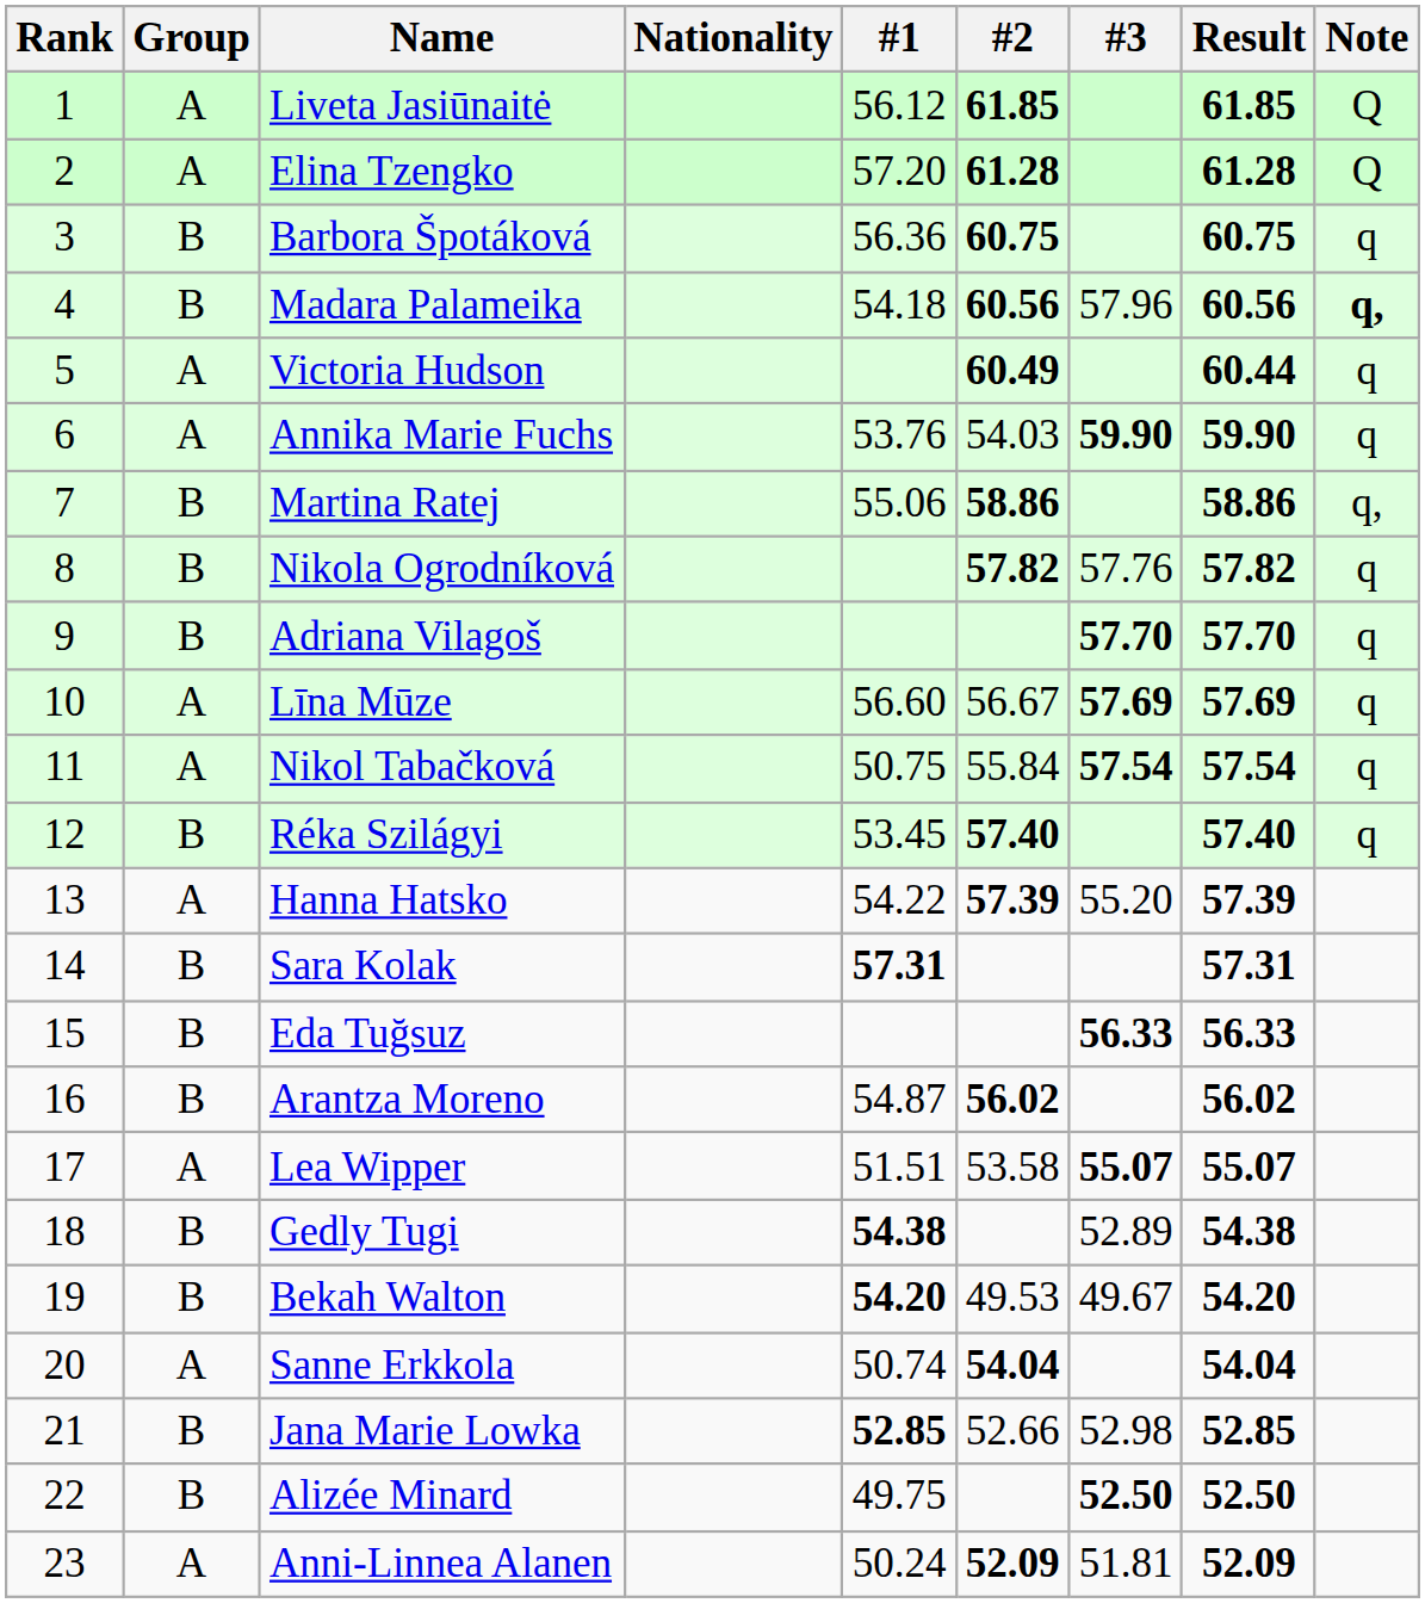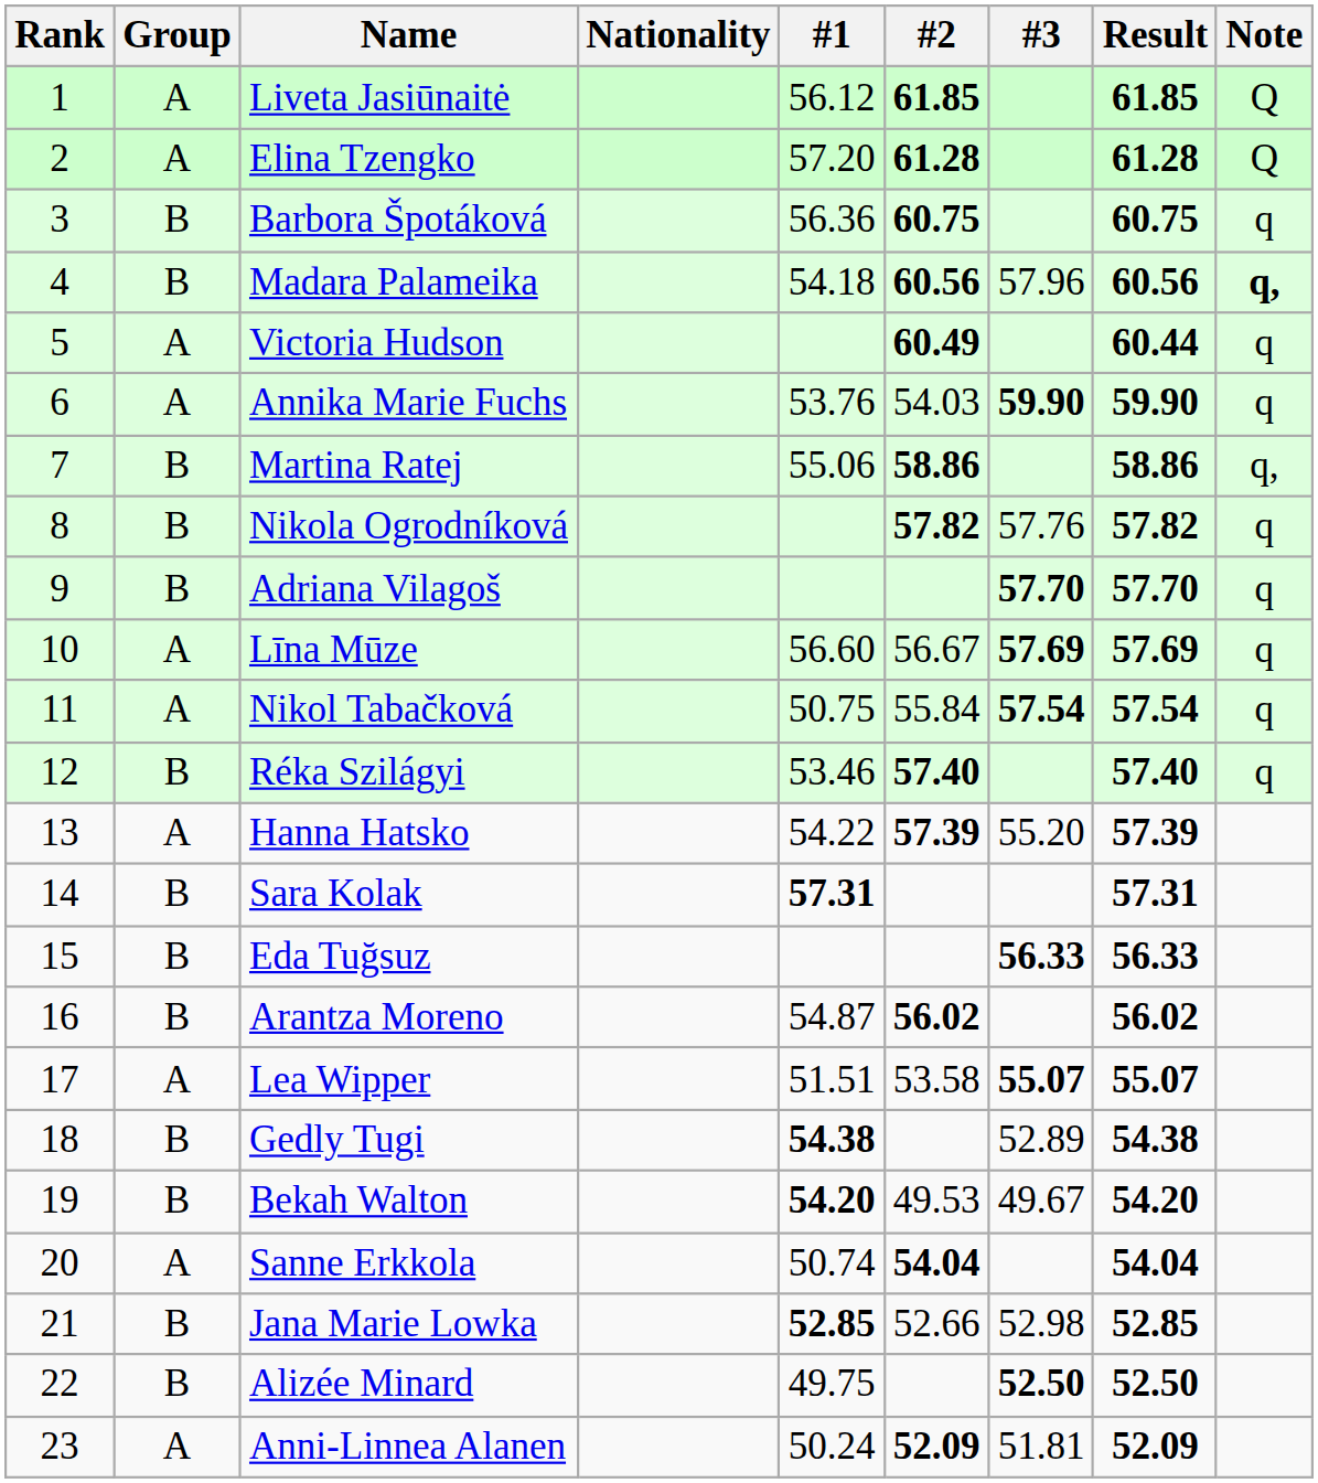Réka Szilágyi | #1: 53.45 -> 53.46
